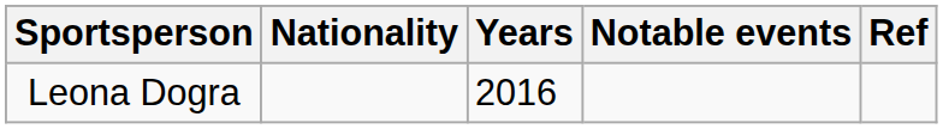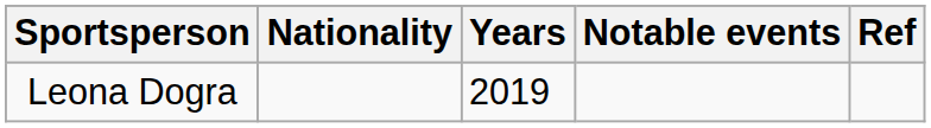Leona Dogra | Years: 2016 -> 2019
